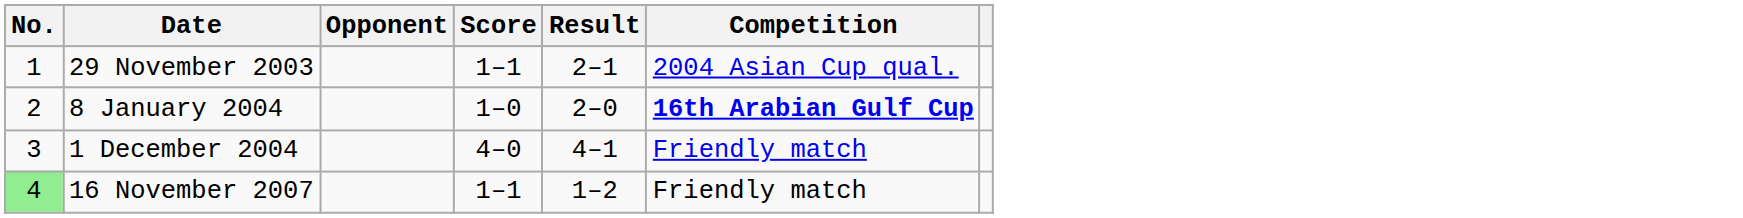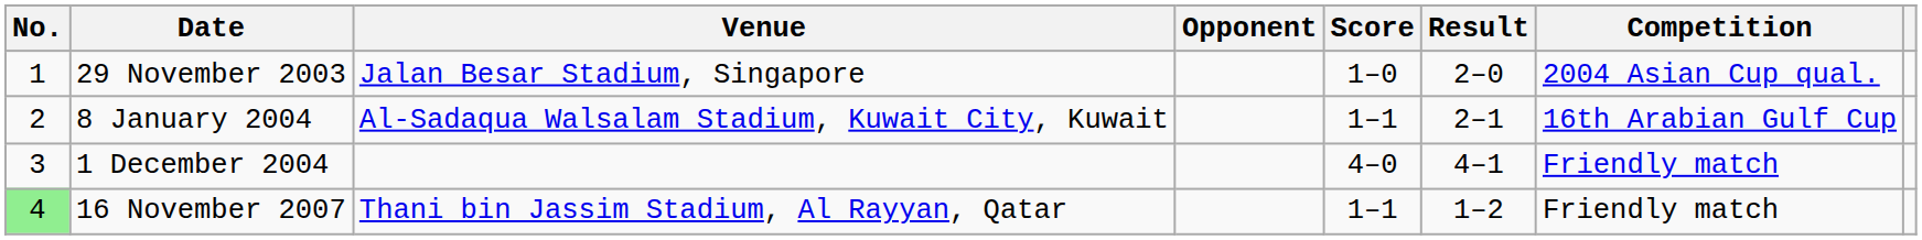+ column: Venue | Jalan Besar Stadium, Singapore | Al-Sadaqua Walsalam Stadium, Kuwait City, Kuwait | Thani bin Jassim Stadium, Al Rayyan, Qatar
29 November 2003 | Score: 1–1 -> 1–0
29 November 2003 | Result: 2–1 -> 2–0
8 January 2004 | Score: 1–0 -> 1–1
8 January 2004 | Result: 2–0 -> 2–1
8 January 2004 | Competition: bold -> normal
